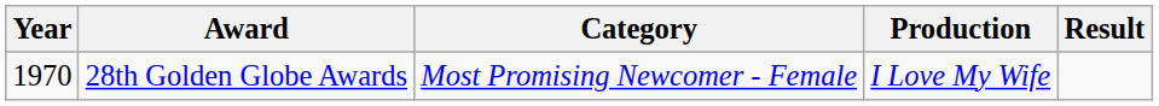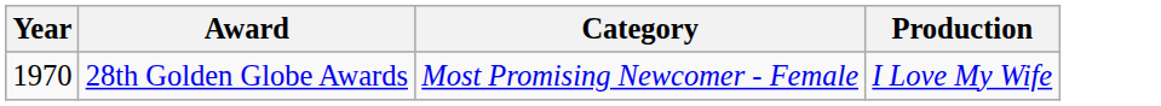- column: Result
